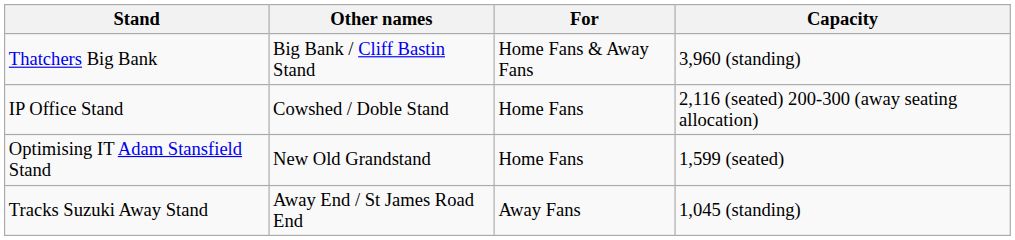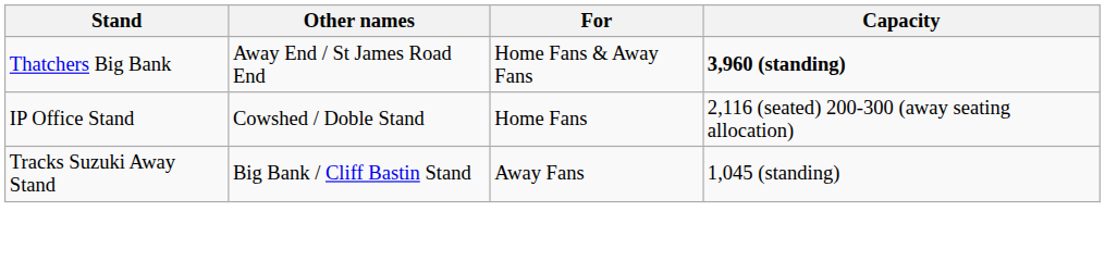Thatchers Big Bank | Other names: Big Bank / Cliff Bastin Stand -> Away End / St James Road End
Thatchers Big Bank | Capacity: normal -> bold
- row: Optimising IT Adam Stansfield Stand | New Old Grandstand | Home Fans | 1,599 (seated)
Tracks Suzuki Away Stand | Other names: Away End / St James Road End -> Big Bank / Cliff Bastin Stand
